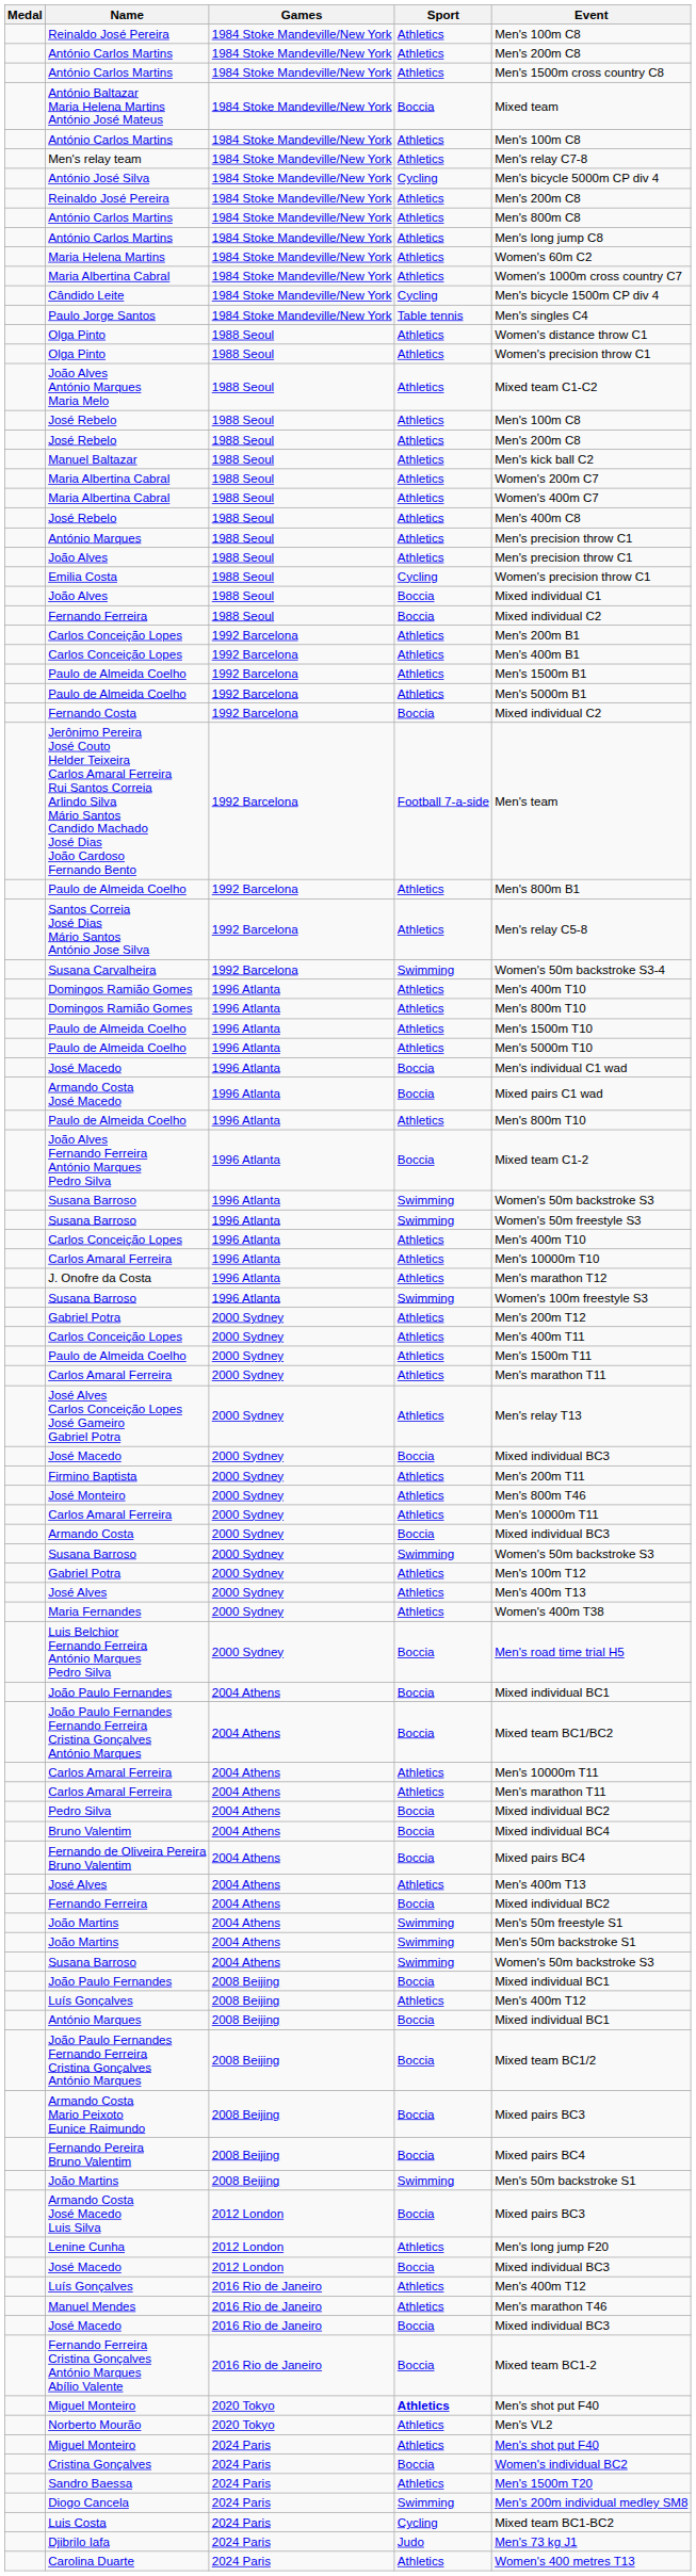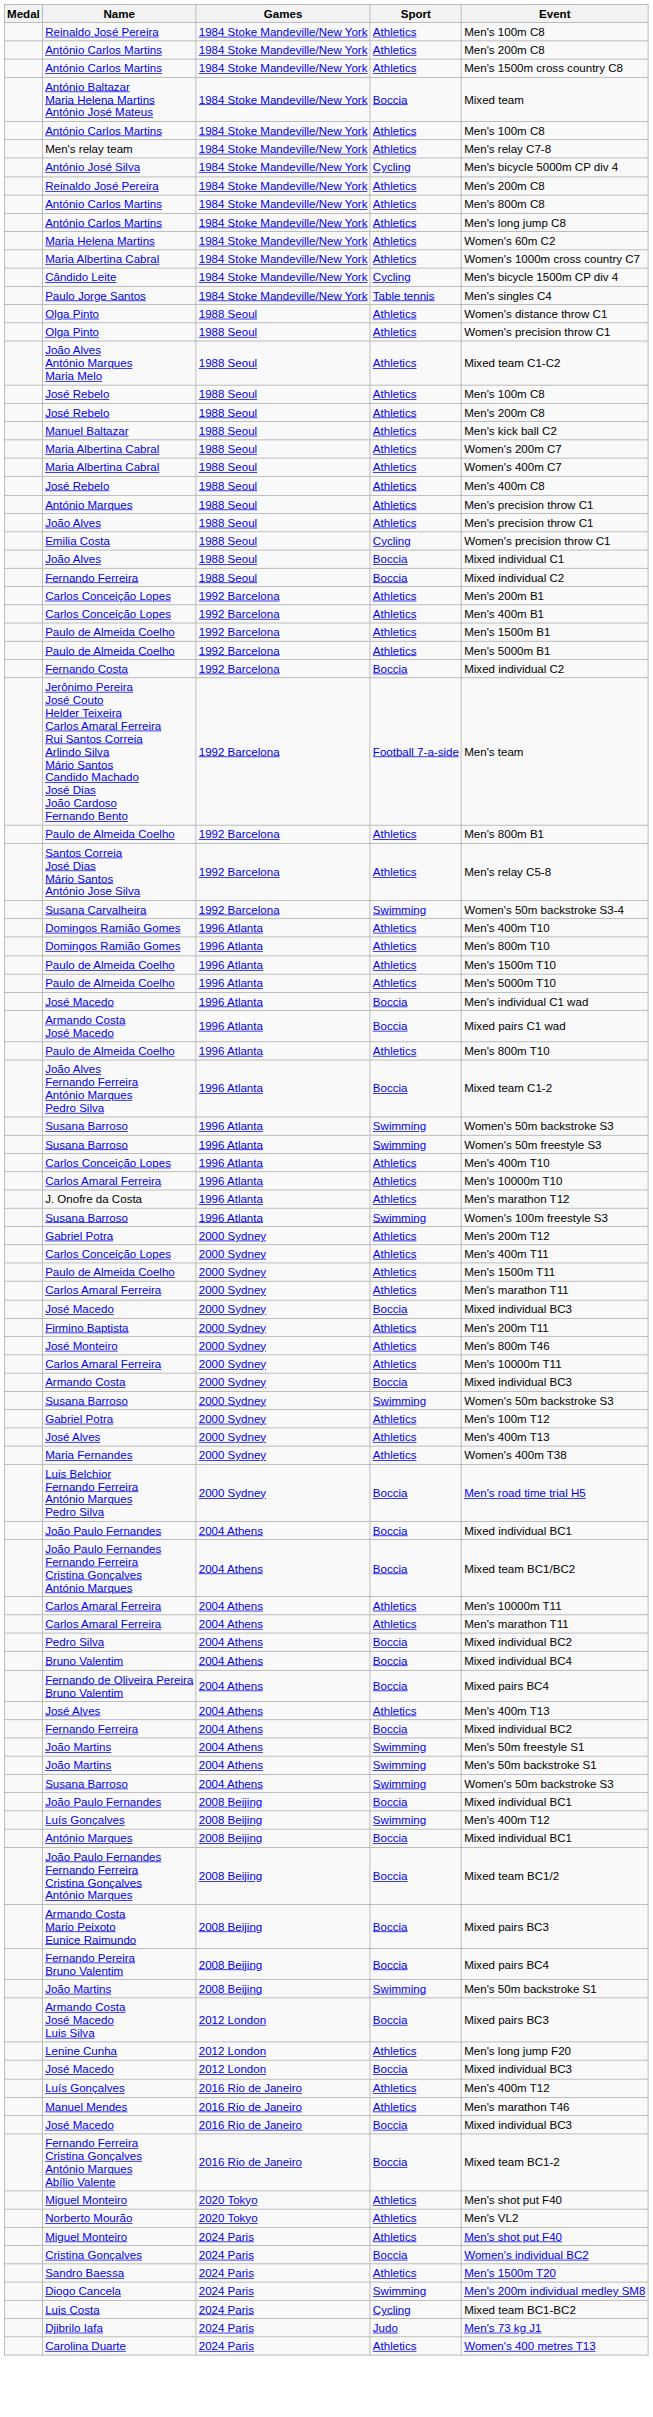- row: José Alves Carlos Conceição Lopes José Gameiro Gabriel Potra | 2000 Sydney | Athletics | Men's relay T13
Luís Gonçalves / 2008 Beijing | Sport: Athletics -> Swimming
Miguel Monteiro / 2020 Tokyo | Sport: bold -> normal
